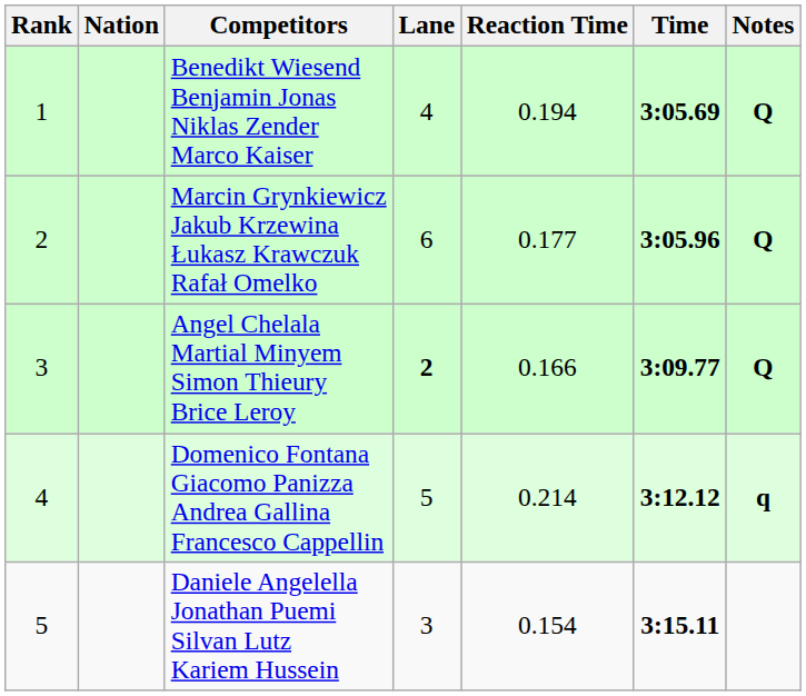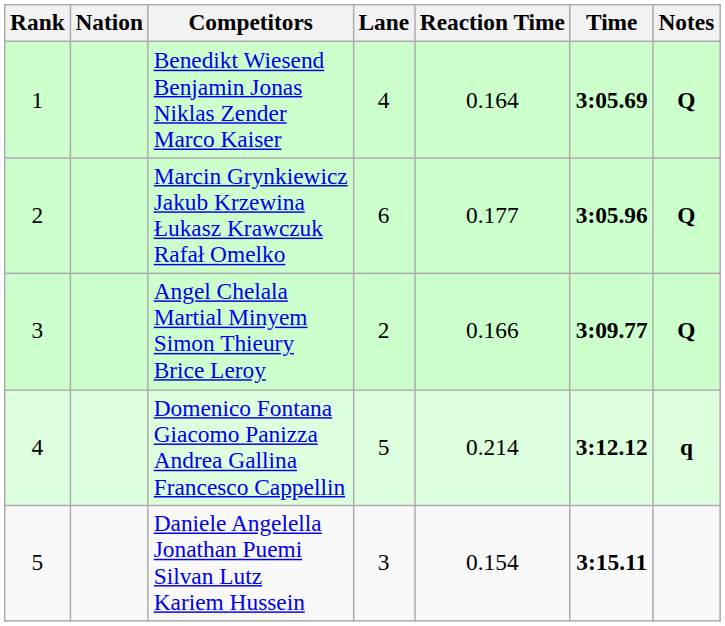Benedikt Wiesend Benjamin Jonas Niklas Zender Marco Kaiser | Reaction Time: 0.194 -> 0.164
Angel Chelala Martial Minyem Simon Thieury Brice Leroy | Lane: bold -> normal
